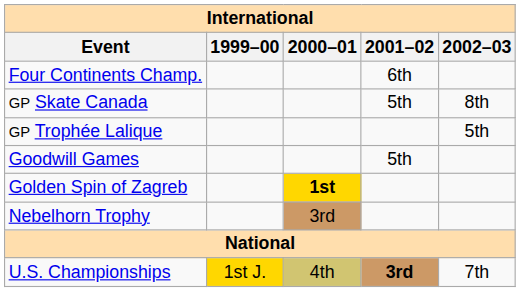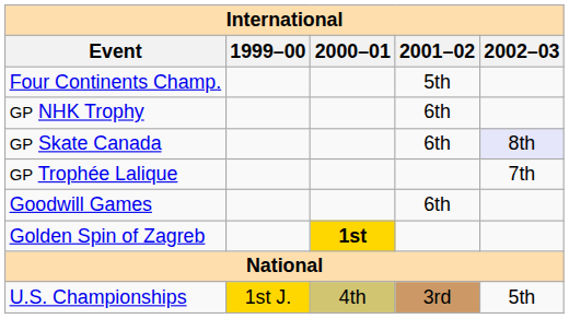Four Continents Champ. | 2001–02: 6th -> 5th
+ row: GP NHK Trophy | 6th
GP Skate Canada | 2001–02: 5th -> 6th
GP Skate Canada | 2002–03: no background -> lavender background
GP Trophée Lalique | 2002–03: 5th -> 7th
Goodwill Games | 2001–02: 5th -> 6th
- row: Nebelhorn Trophy | 3rd
U.S. Championships | 2001–02: bold -> normal
U.S. Championships | 2002–03: 7th -> 5th
